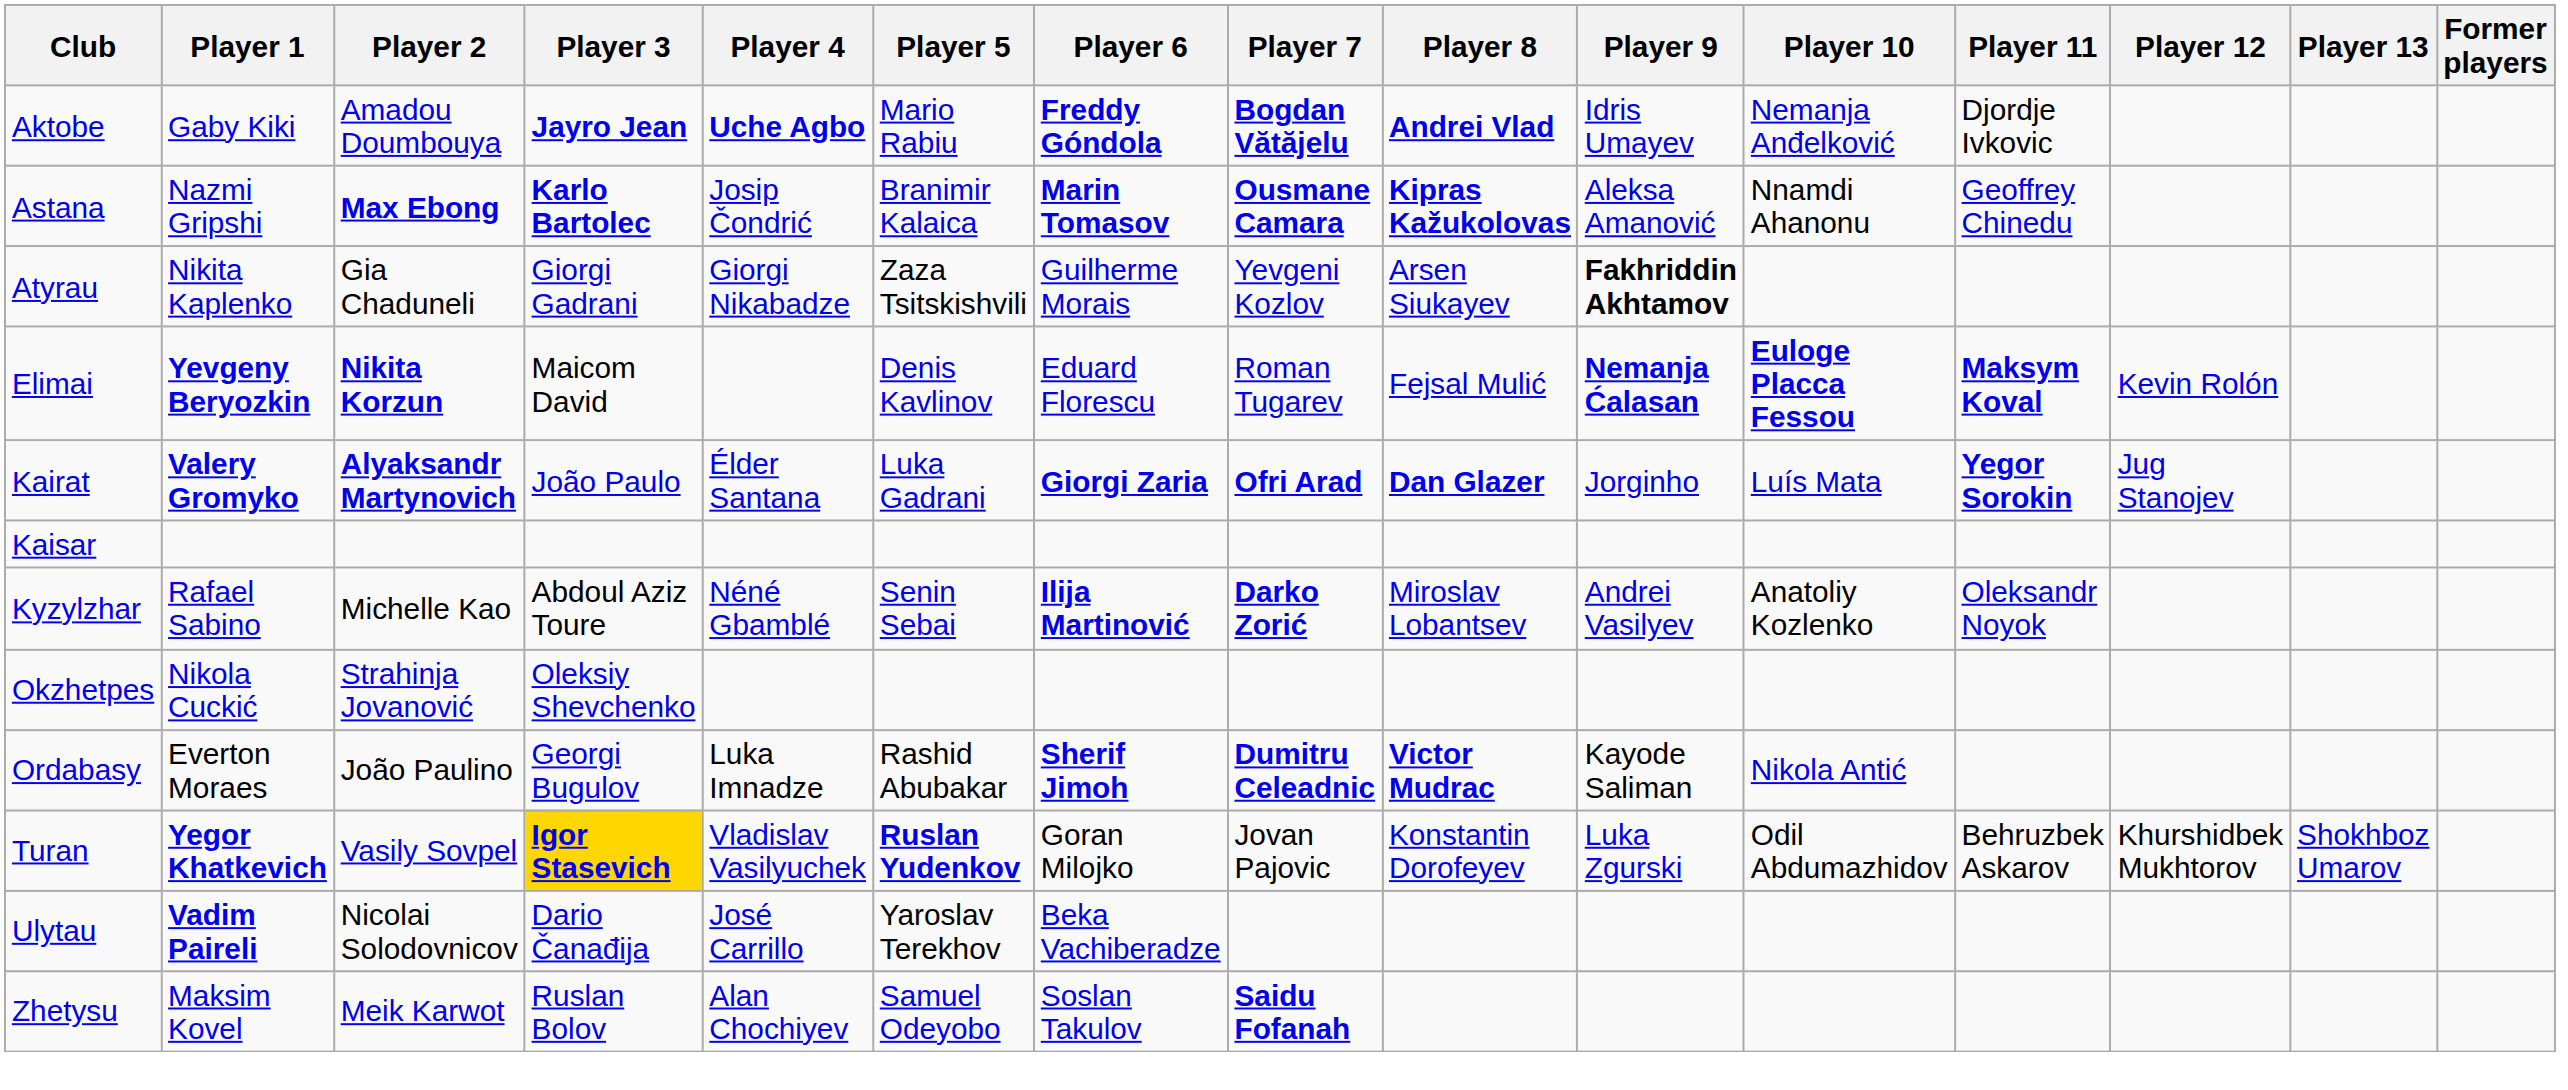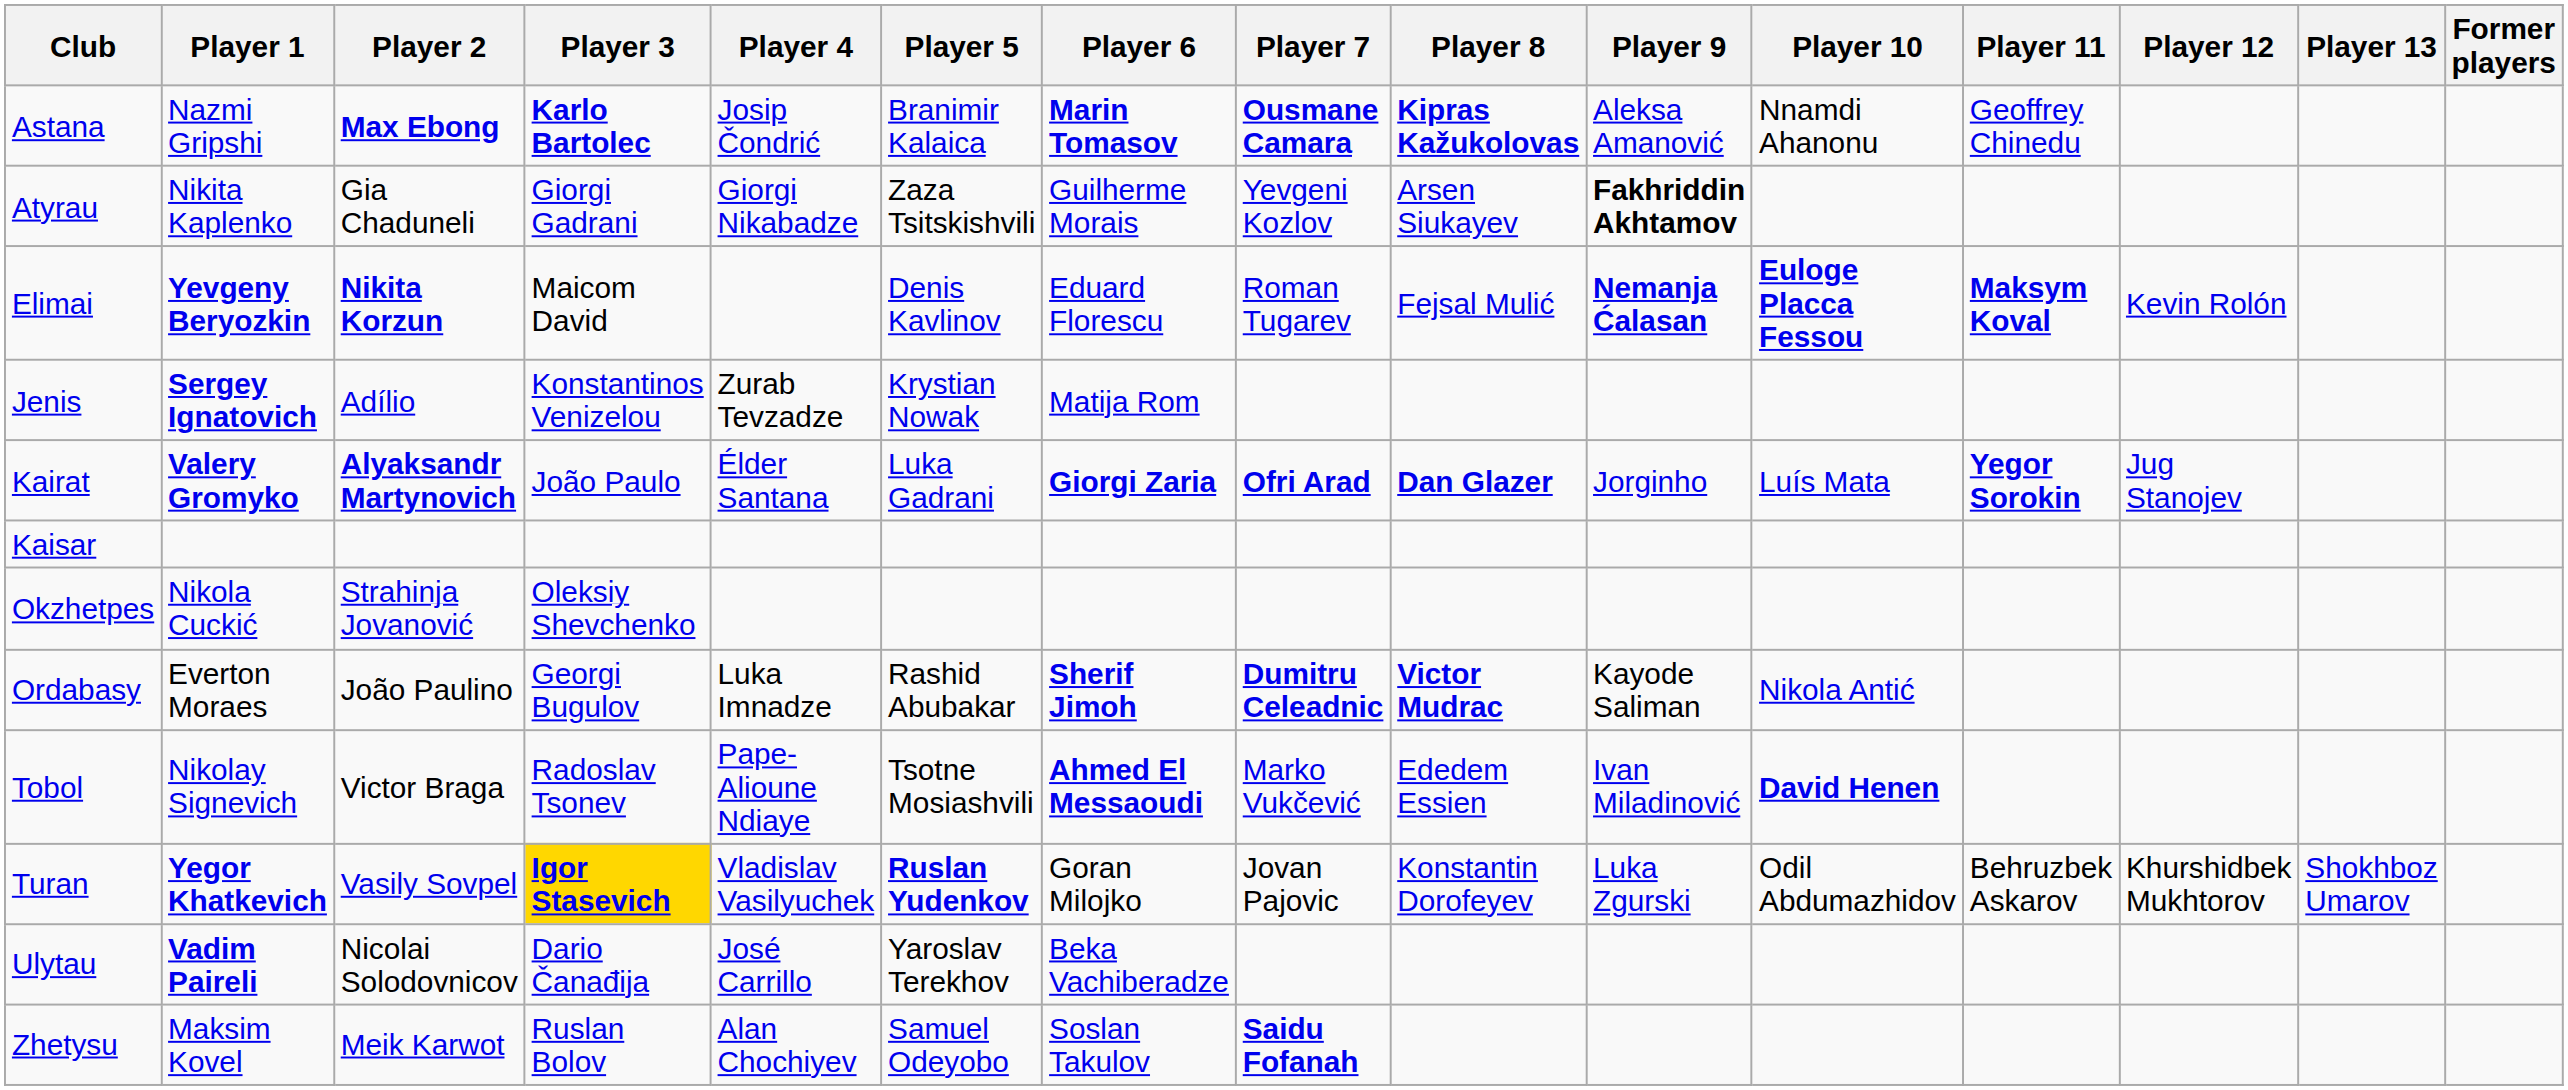- row: Aktobe | Gaby Kiki | Amadou Doumbouya | Jayro Jean | Uche Agbo | Mario Rabiu | Freddy Góndola | Bogdan Vătăjelu | Andrei Vlad | Idris Umayev | Nemanja Anđelković | Djordje Ivkovic
+ row: Jenis | Sergey Ignatovich | Adílio | Konstantinos Venizelou | Zurab Tevzadze | Krystian Nowak | Matija Rom
- row: Kyzylzhar | Rafael Sabino | Michelle Kao | Abdoul Aziz Toure | Néné Gbamblé | Senin Sebai | Ilija Martinović | Darko Zorić | Miroslav Lobantsev | Andrei Vasilyev | Anatoliy Kozlenko | Oleksandr Noyok
+ row: Tobol | Nikolay Signevich | Victor Braga | Radoslav Tsonev | Pape-Alioune Ndiaye | Tsotne Mosiashvili | Ahmed El Messaoudi | Marko Vukčević | Ededem Essien | Ivan Miladinović | David Henen
